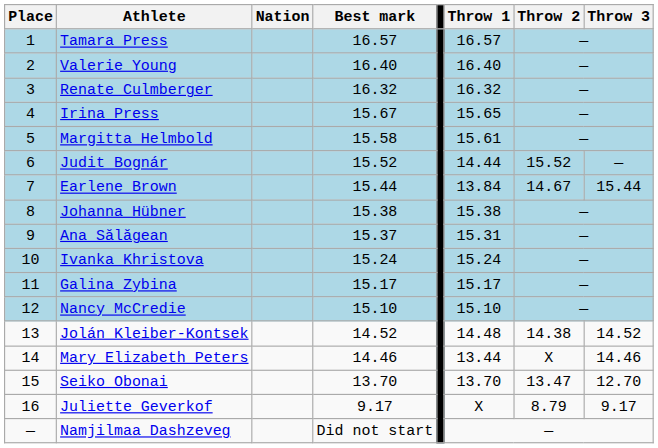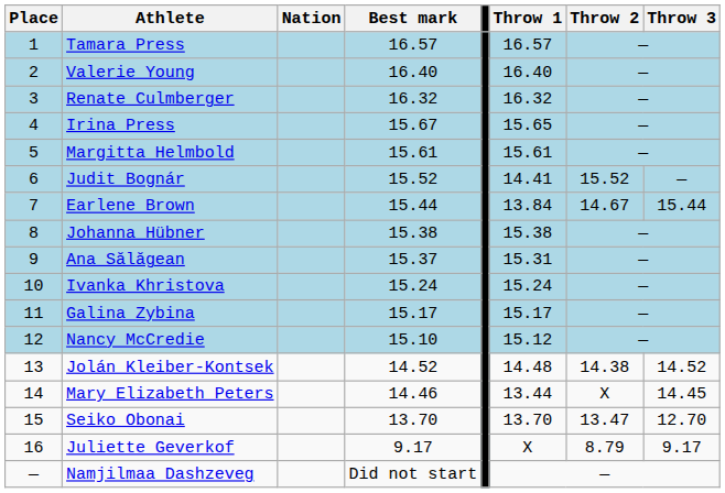Margitta Helmbold | Best mark: 15.58 -> 15.61
Judit Bognár | Throw 1: 14.44 -> 14.41
Nancy McCredie | Throw 1: 15.10 -> 15.12
Mary Elizabeth Peters | Throw 3: 14.46 -> 14.45
